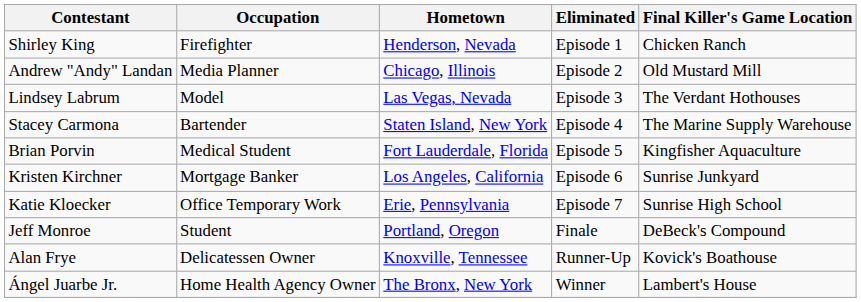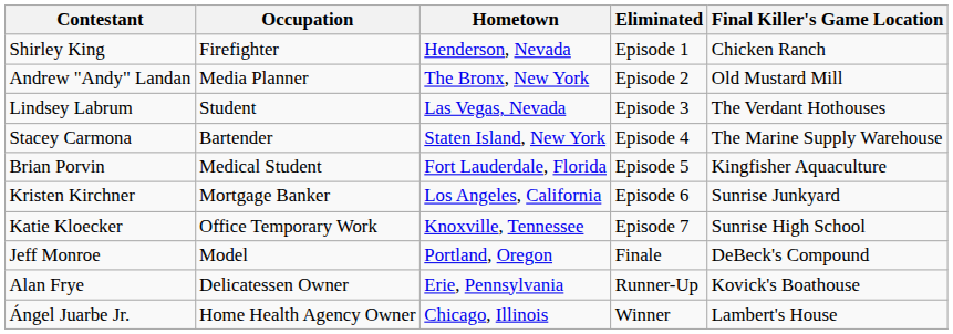Andrew "Andy" Landan | Hometown: Chicago, Illinois -> The Bronx, New York
Lindsey Labrum | Occupation: Model -> Student
Katie Kloecker | Hometown: Erie, Pennsylvania -> Knoxville, Tennessee
Jeff Monroe | Occupation: Student -> Model
Alan Frye | Hometown: Knoxville, Tennessee -> Erie, Pennsylvania
Ángel Juarbe Jr. | Hometown: The Bronx, New York -> Chicago, Illinois
